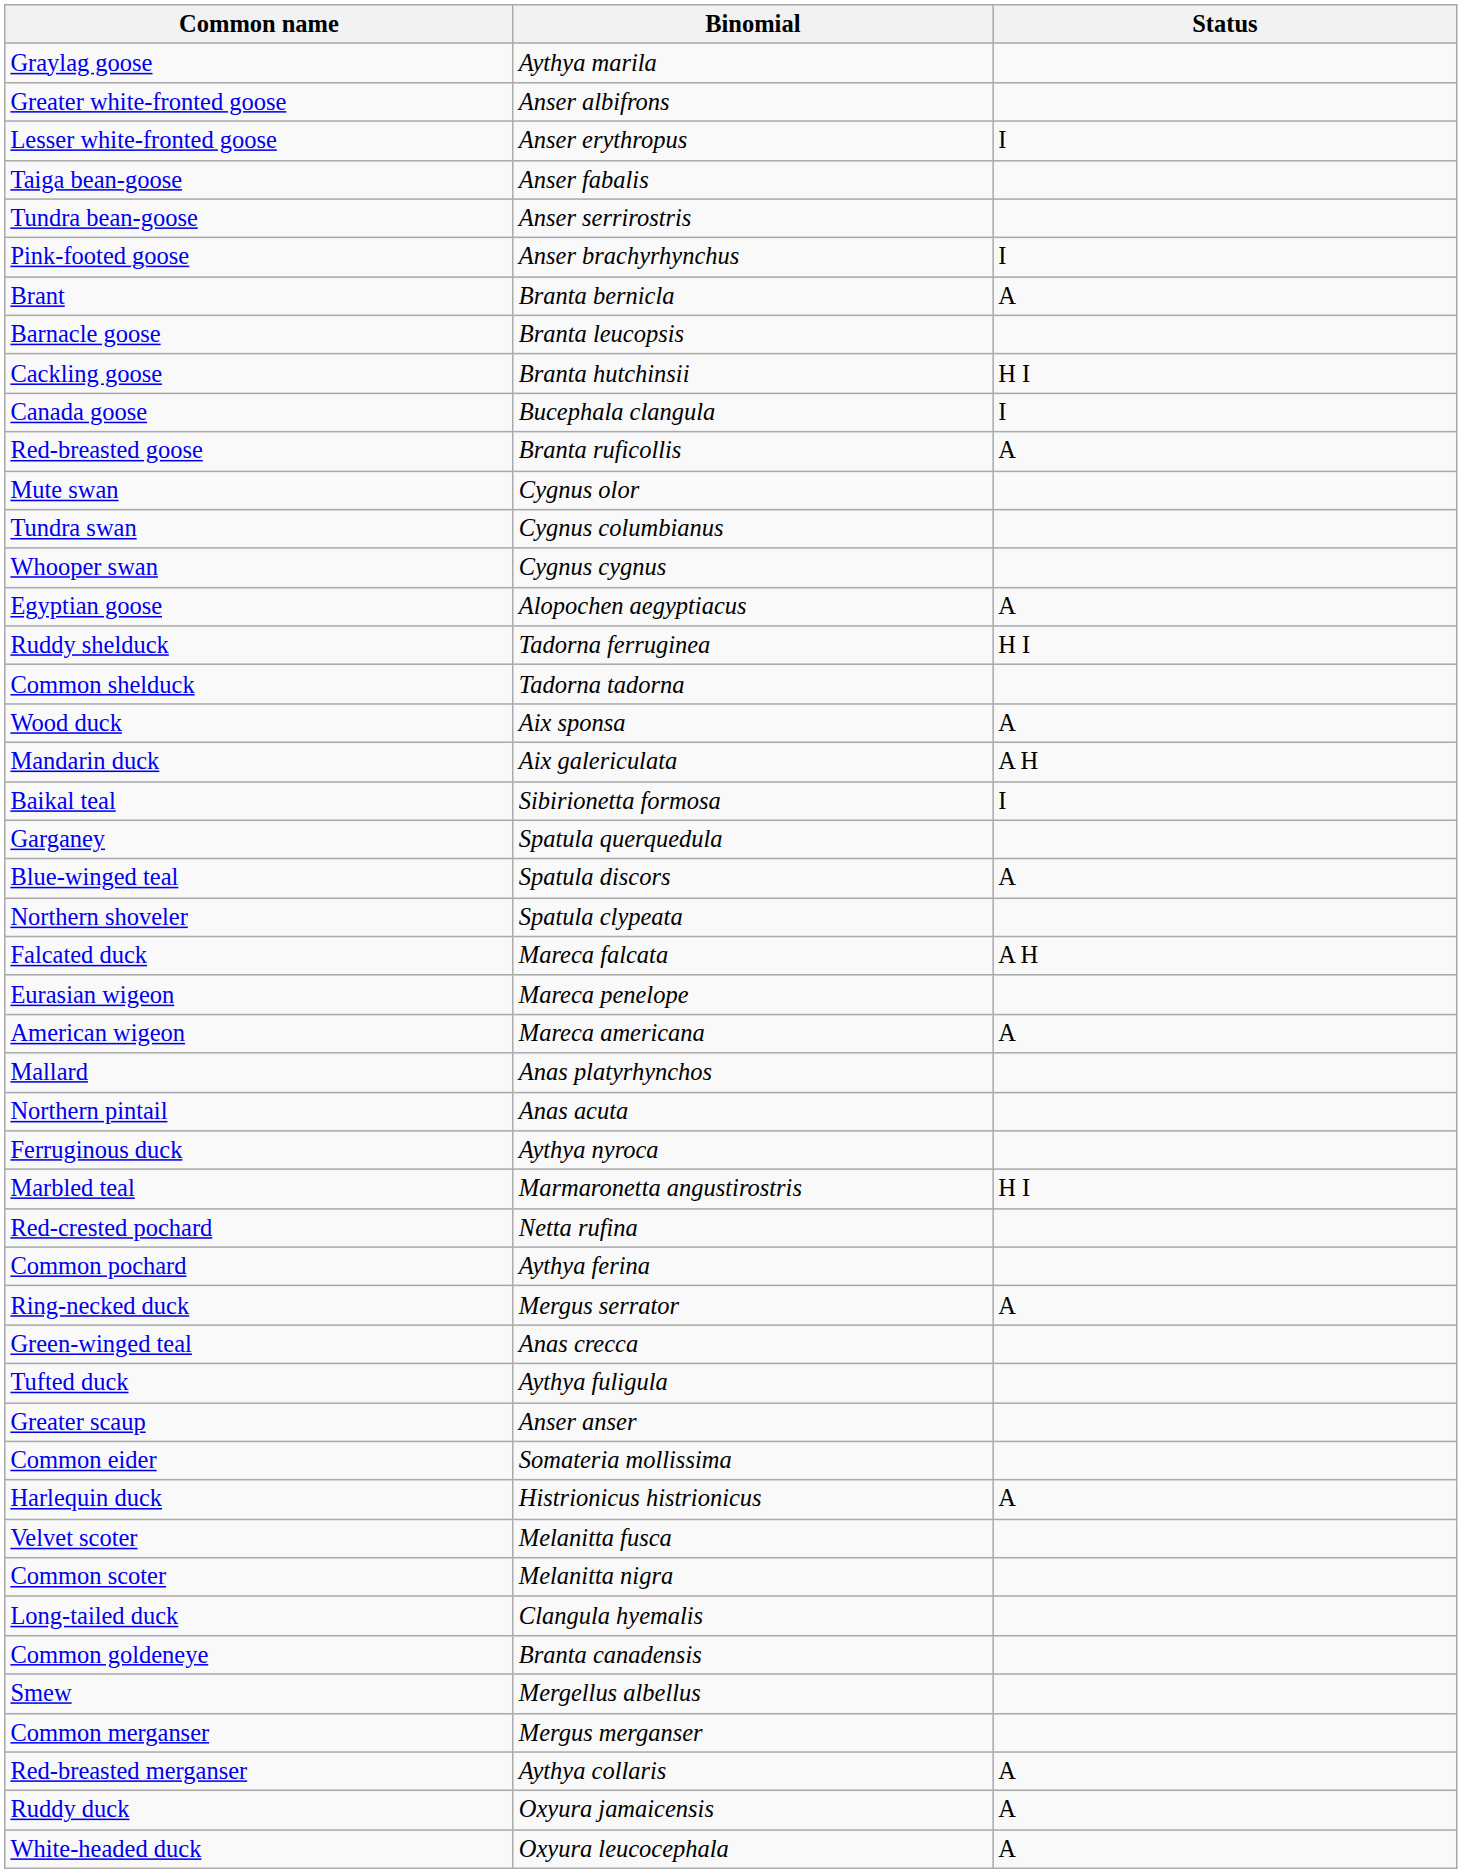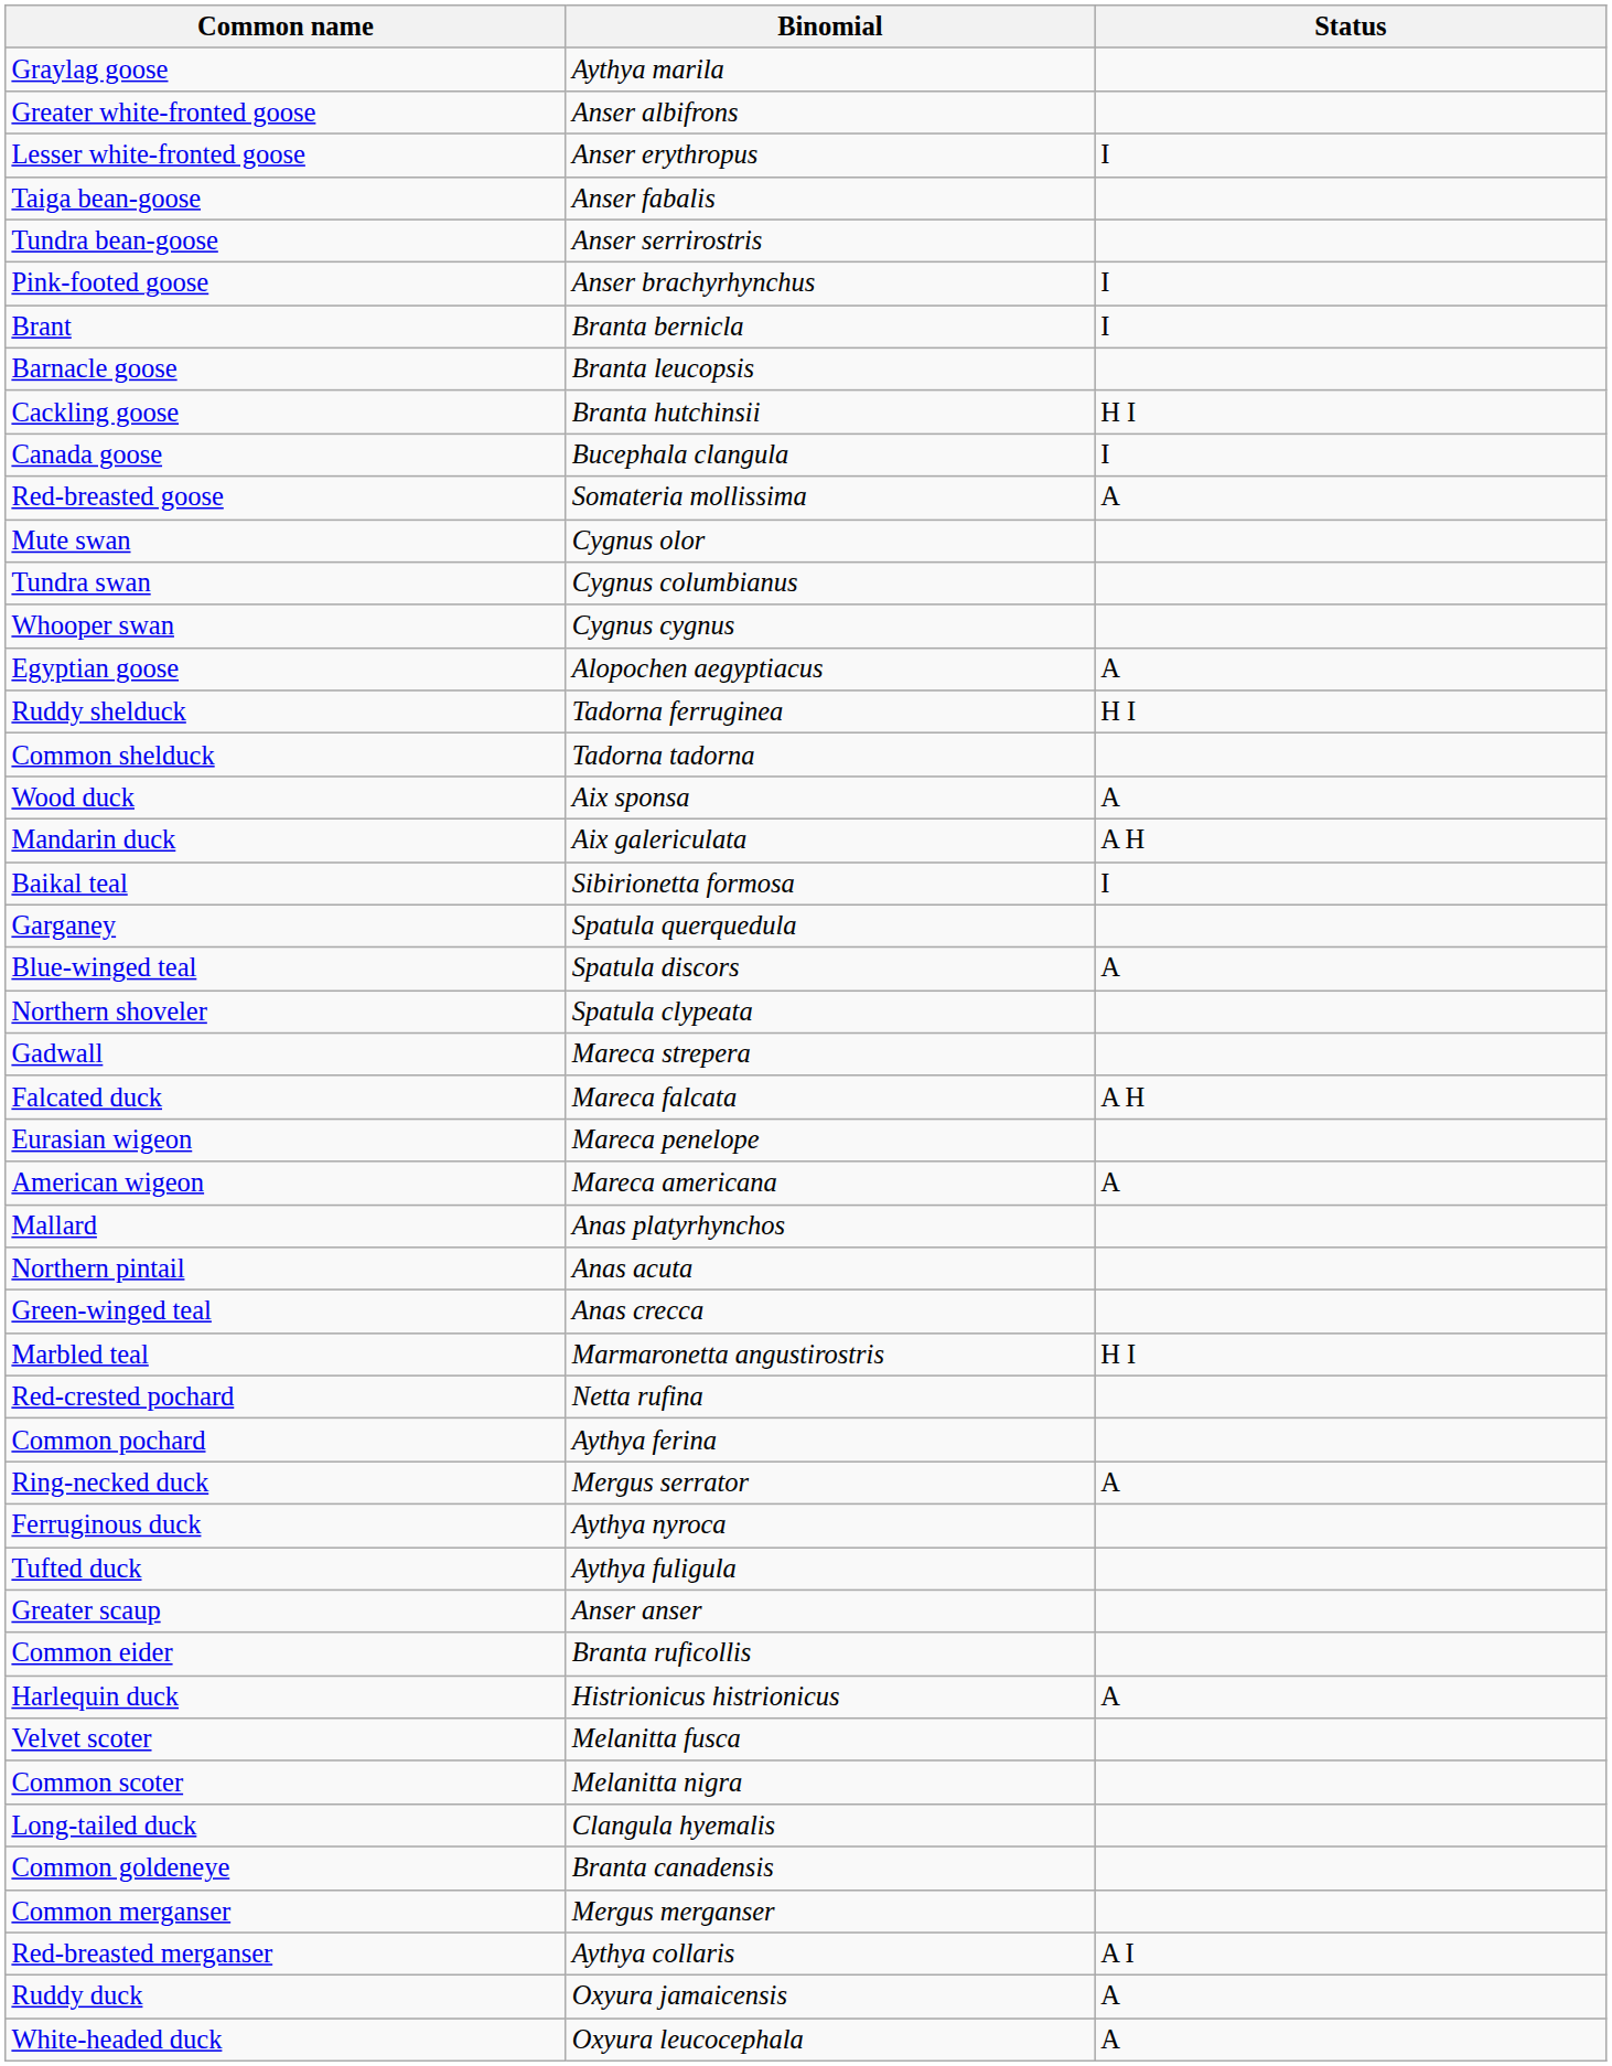Brant | Status: A -> I
Red-breasted goose | Binomial: Branta ruficollis -> Somateria mollissima
+ row: Gadwall | Mareca strepera
rows swapped: Green-winged teal <-> Ferruginous duck
Common eider | Binomial: Somateria mollissima -> Branta ruficollis
- row: Smew | Mergellus albellus
Red-breasted merganser | Status: A -> A I
